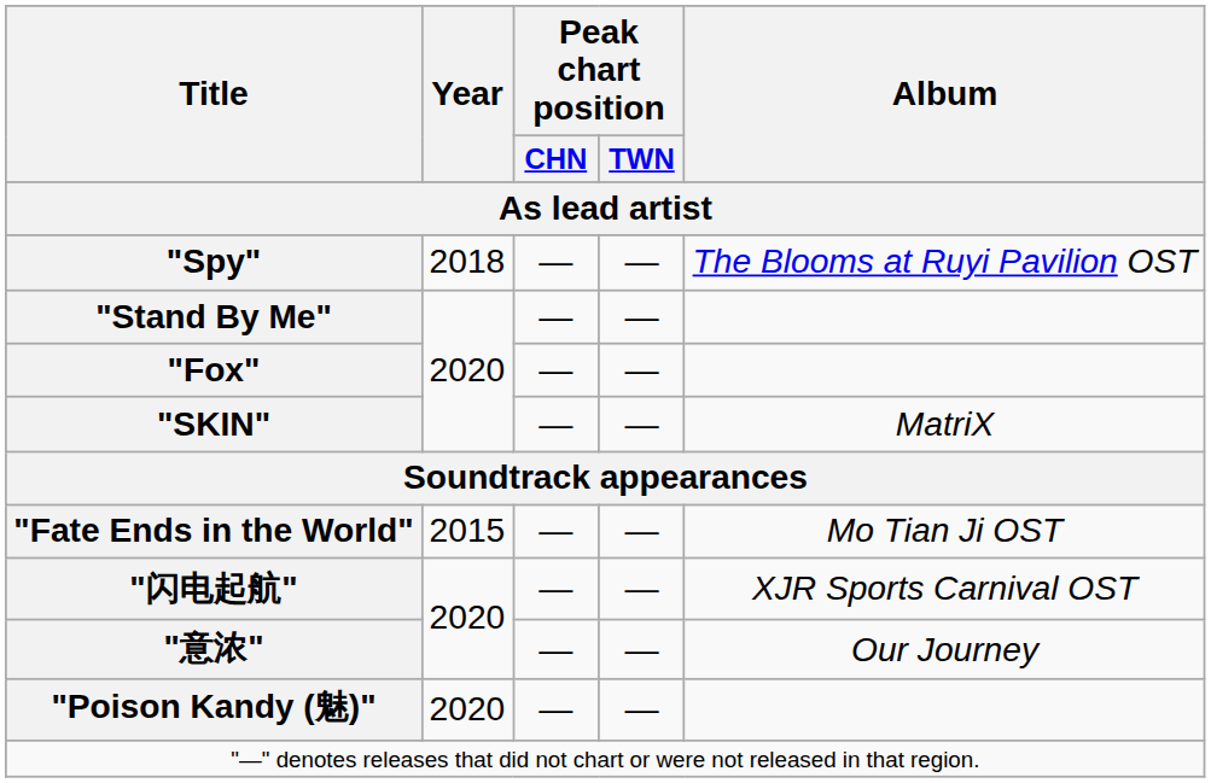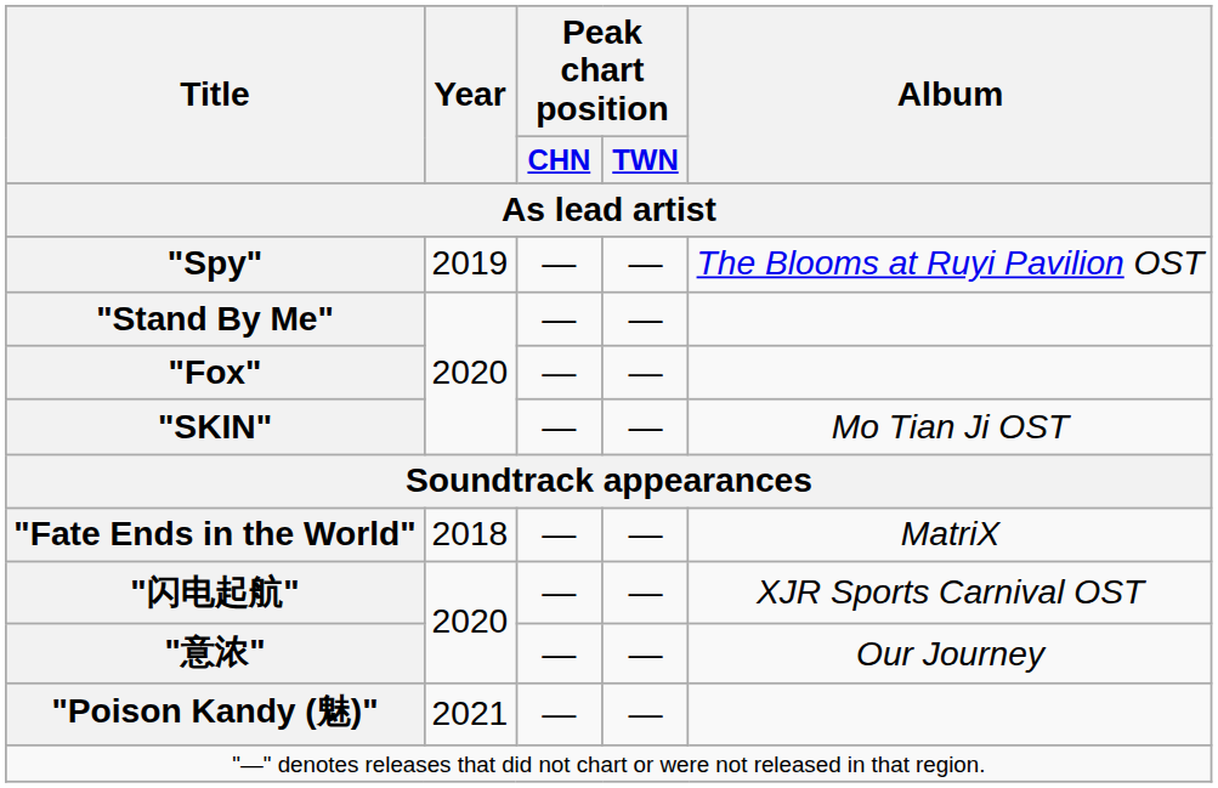"Spy" | Year: 2018 -> 2019
"SKIN" | Album: MatriX -> Mo Tian Ji OST
"Fate Ends in the World" | Year: 2015 -> 2018
"Fate Ends in the World" | Album: Mo Tian Ji OST -> MatriX
"Poison Kandy (魅)" | Year: 2020 -> 2021
